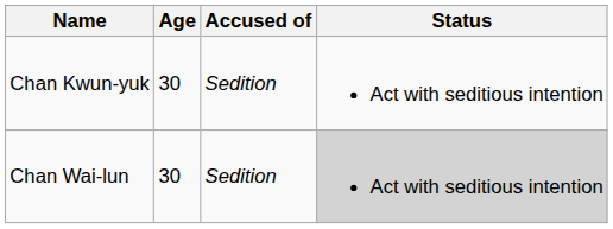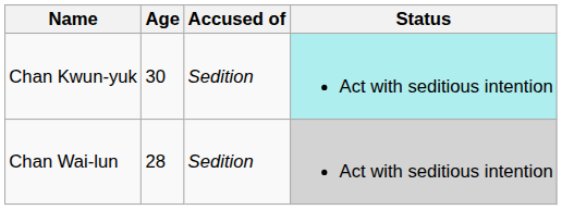Chan Kwun-yuk | Status: no background -> paleturquoise background
Chan Wai-lun | Age: 30 -> 28
